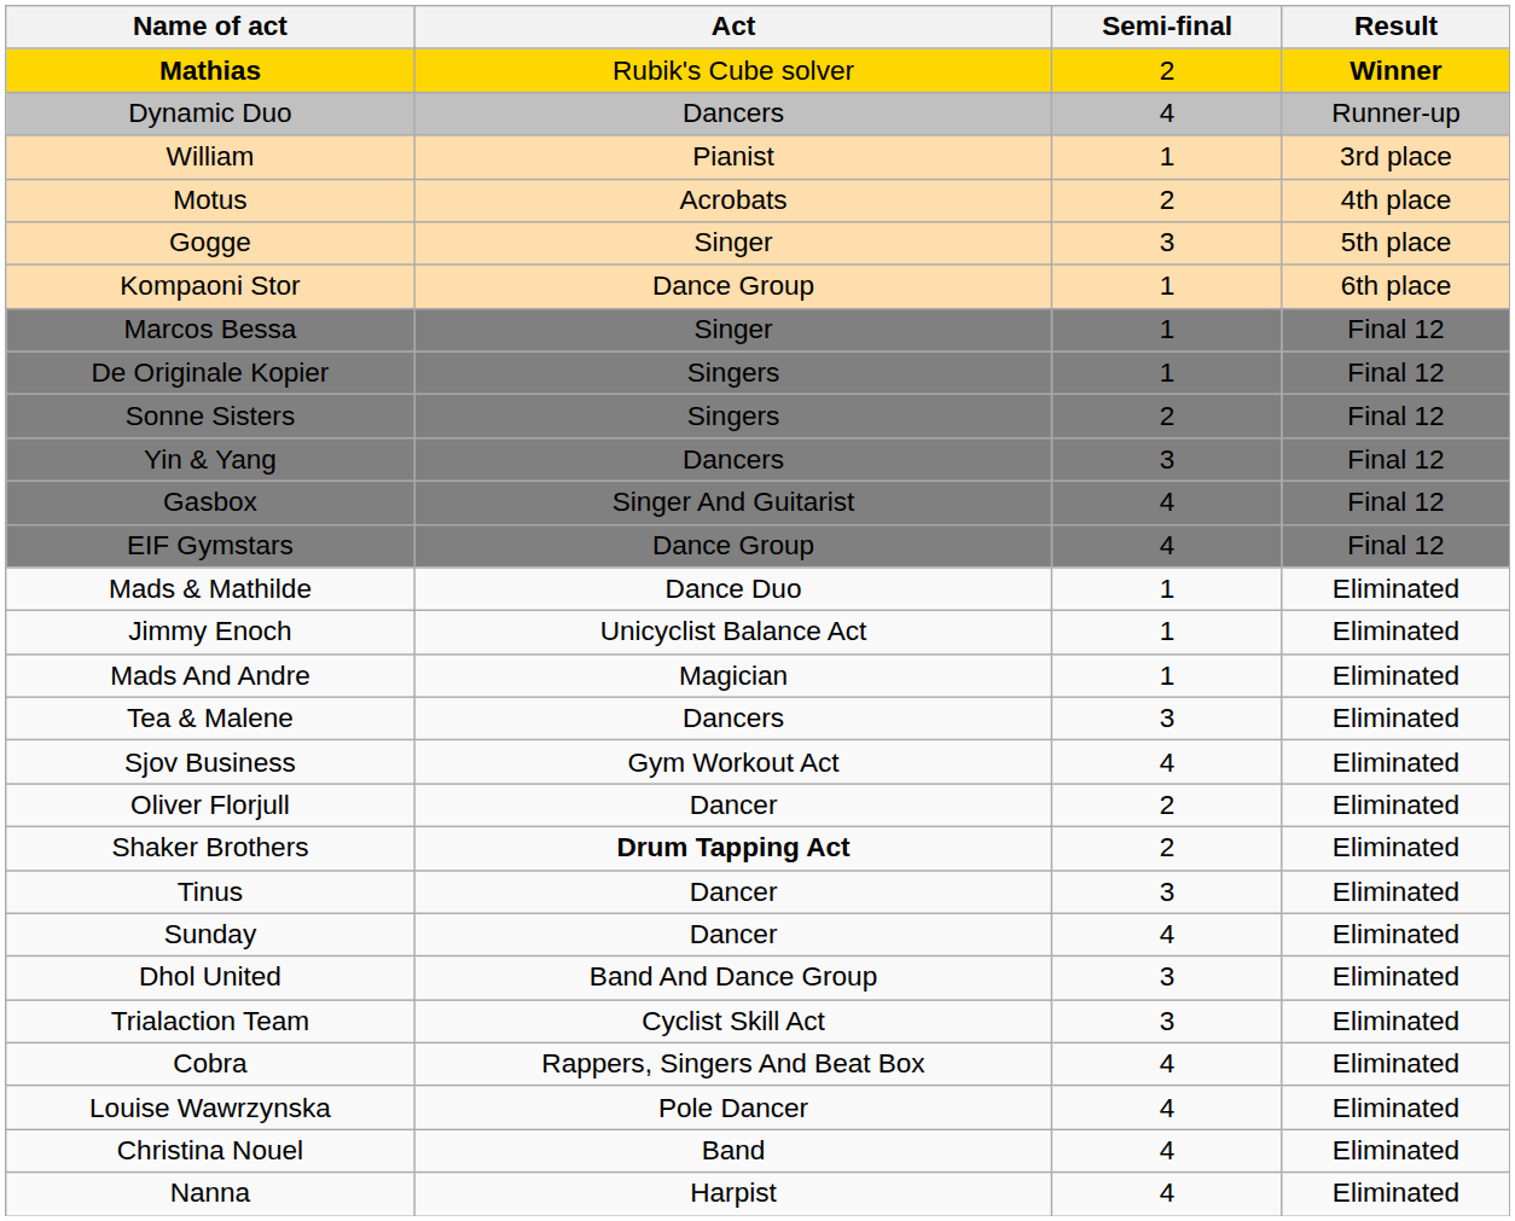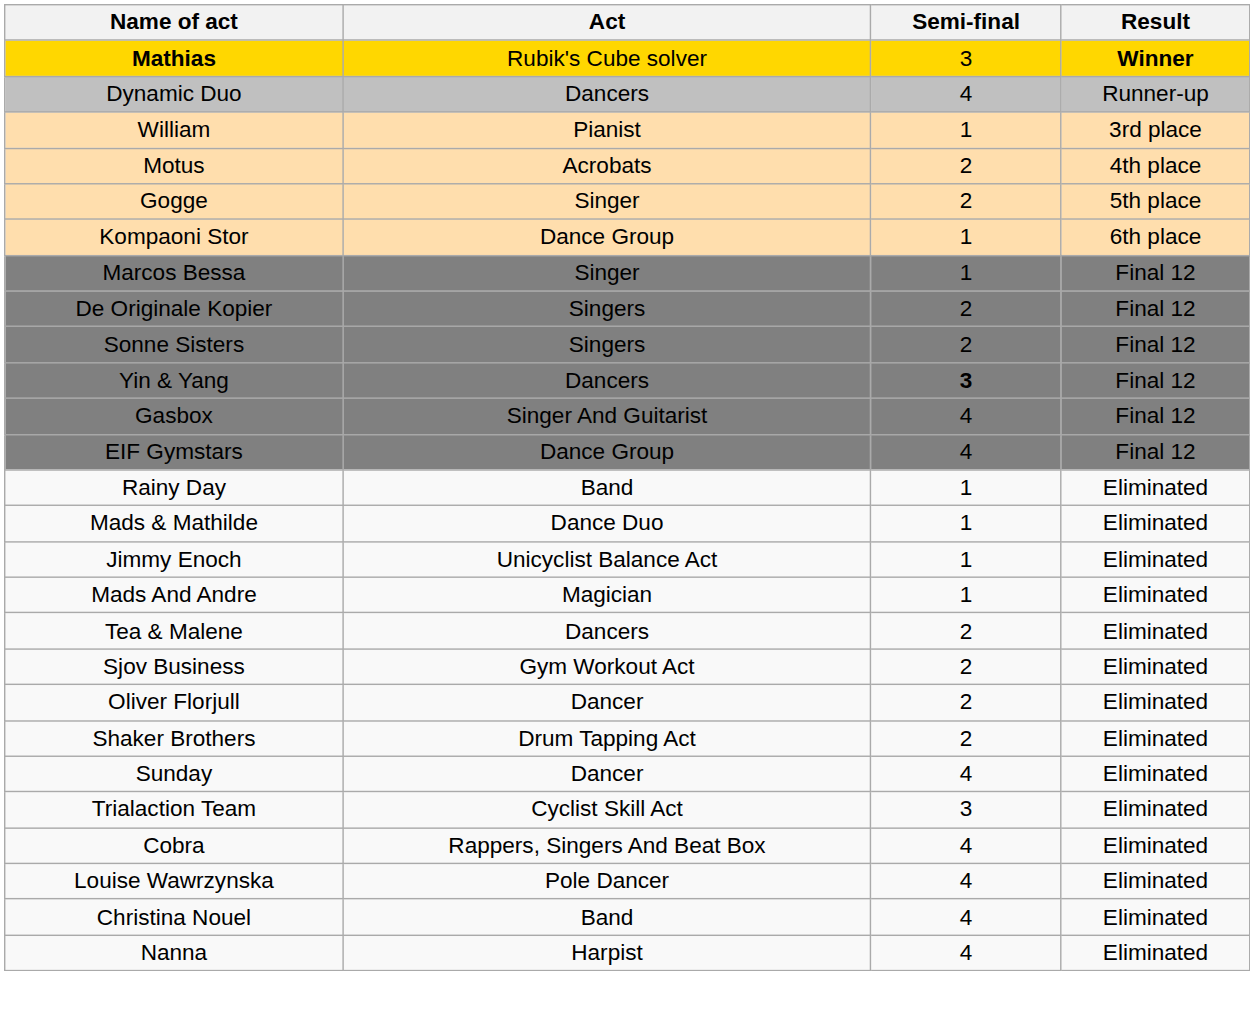Mathias | Semi-final: 2 -> 3
Gogge | Semi-final: 3 -> 2
De Originale Kopier | Semi-final: 1 -> 2
Yin & Yang | Semi-final: normal -> bold
+ row: Rainy Day | Band | 1 | Eliminated
Tea & Malene | Semi-final: 3 -> 2
Sjov Business | Semi-final: 4 -> 2
Shaker Brothers | Act: bold -> normal
- row: Tinus | Dancer | 3 | Eliminated
- row: Dhol United | Band And Dance Group | 3 | Eliminated
